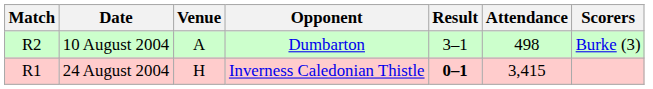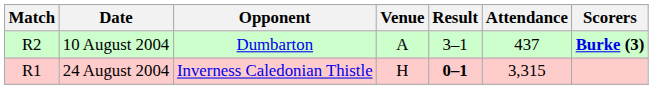columns swapped: Opponent <-> Venue
10 August 2004 | Attendance: 498 -> 437
10 August 2004 | Scorers: normal -> bold
24 August 2004 | Attendance: 3,415 -> 3,315
